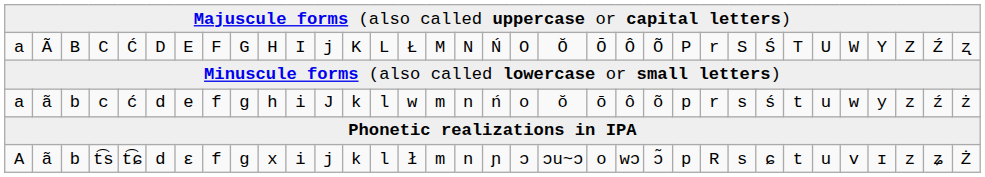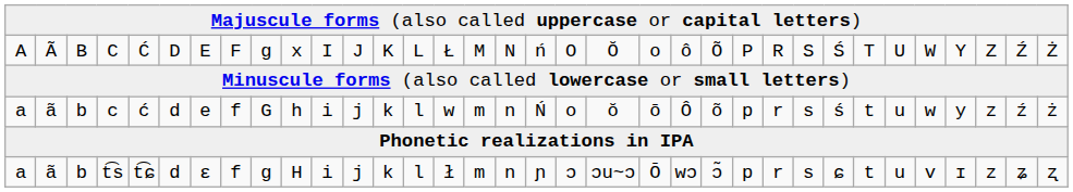C | column 1: a -> A
C | column 9: G -> g
C | column 10: H -> x
C | column 12: j -> J
C | column 18: Ń -> ń
C | column 21: Ō -> o
C | column 22: Ô -> ô
C | column 25: r -> R
C | column 34: ʐ -> Ż
c | column 9: g -> G
c | column 12: J -> j
c | column 18: ń -> Ń
c | column 22: ô -> Ô
t͡s | column 1: A -> a
t͡s | column 10: x -> H
t͡s | column 21: o -> Ō
t͡s | column 25: R -> r
t͡s | column 34: Ż -> ʐ
